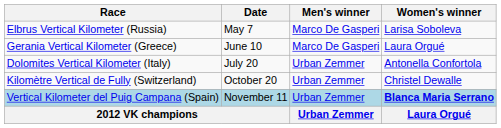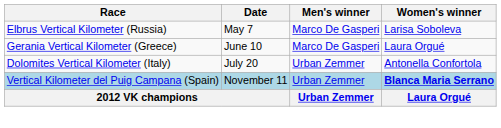- row: Kilomètre Vertical de Fully (Switzerland) | October 20 | Urban Zemmer | Christel Dewalle
